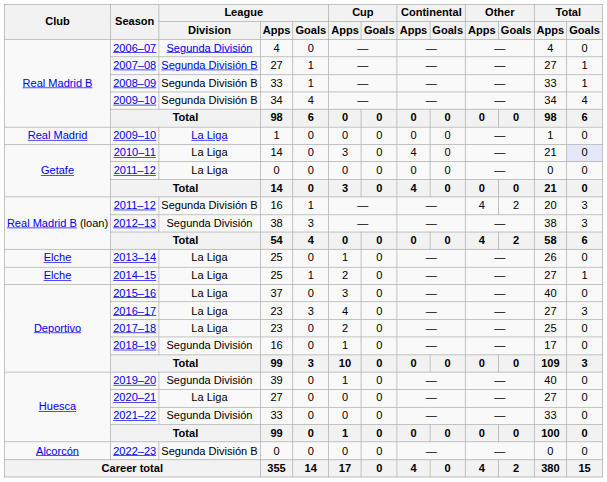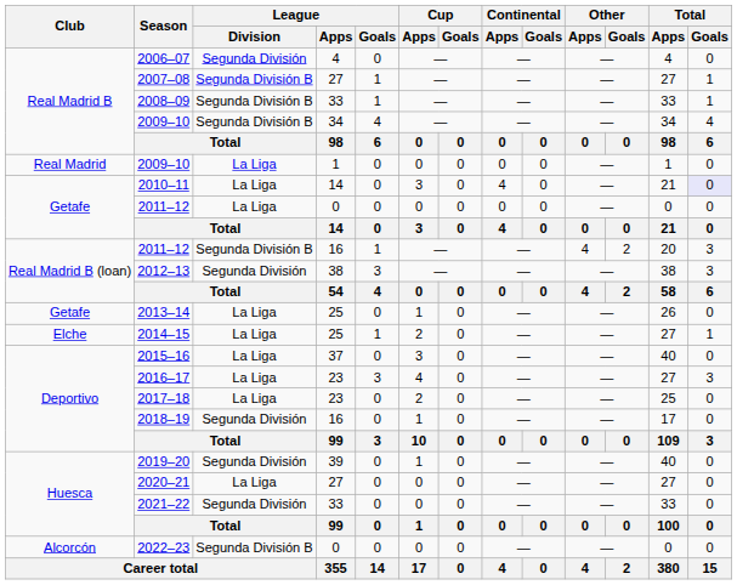2013–14 | Club: Elche -> Getafe
